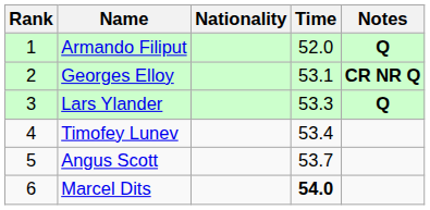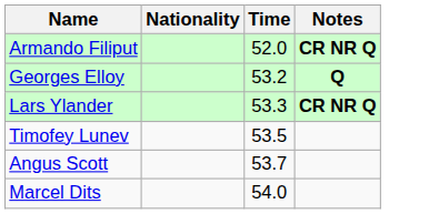- column: Rank | 1 | 2 | 3 | 4 | 5 | 6
Armando Filiput | Notes: Q -> CR NR Q
Georges Elloy | Time: 53.1 -> 53.2
Georges Elloy | Notes: CR NR Q -> Q
Lars Ylander | Notes: Q -> CR NR Q
Timofey Lunev | Time: 53.4 -> 53.5
Marcel Dits | Time: bold -> normal
